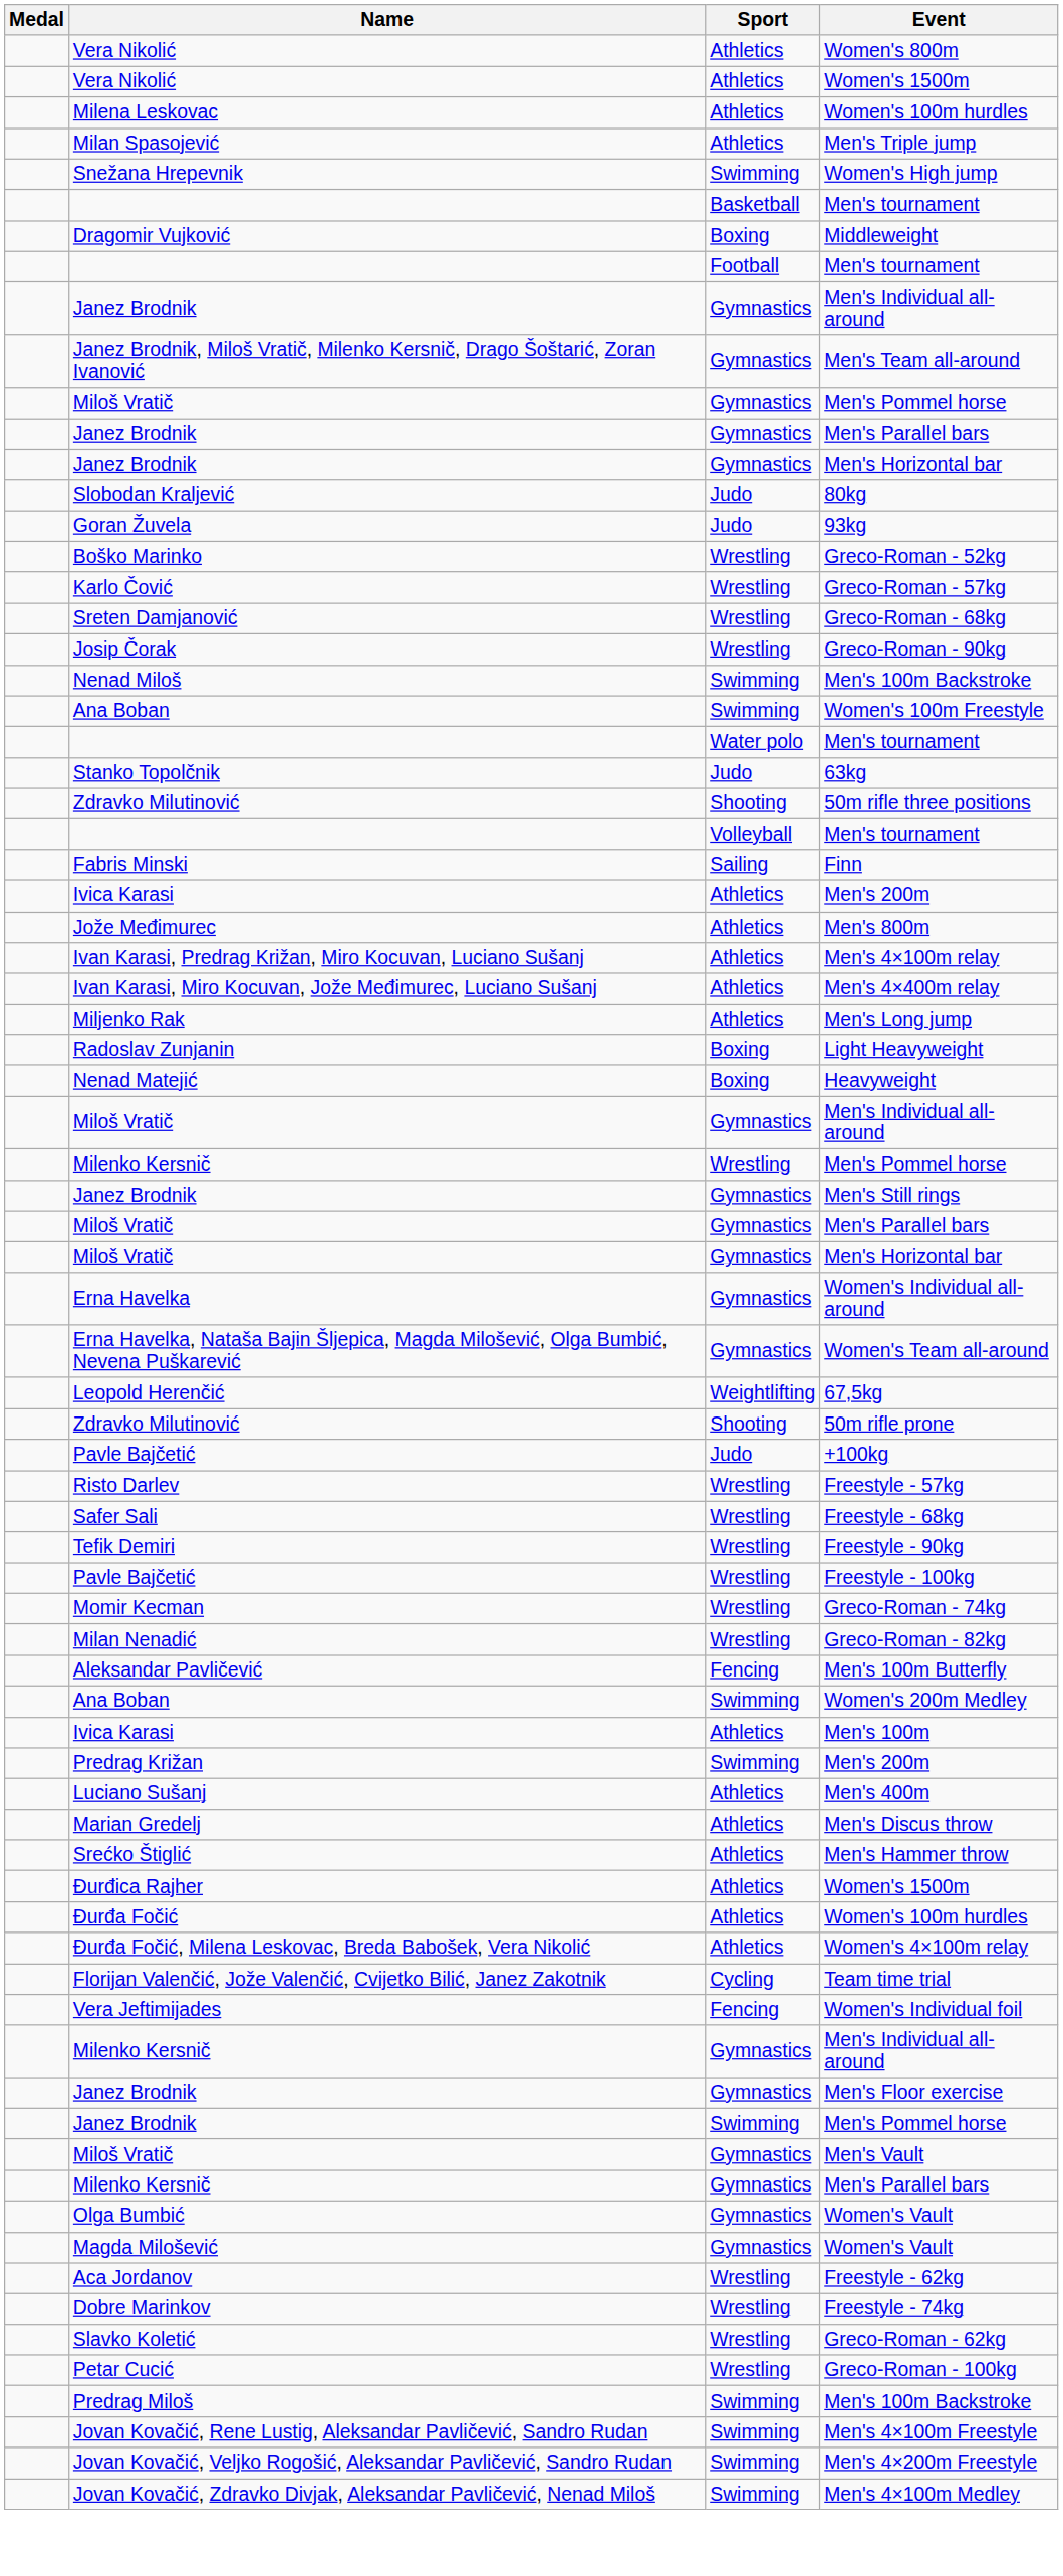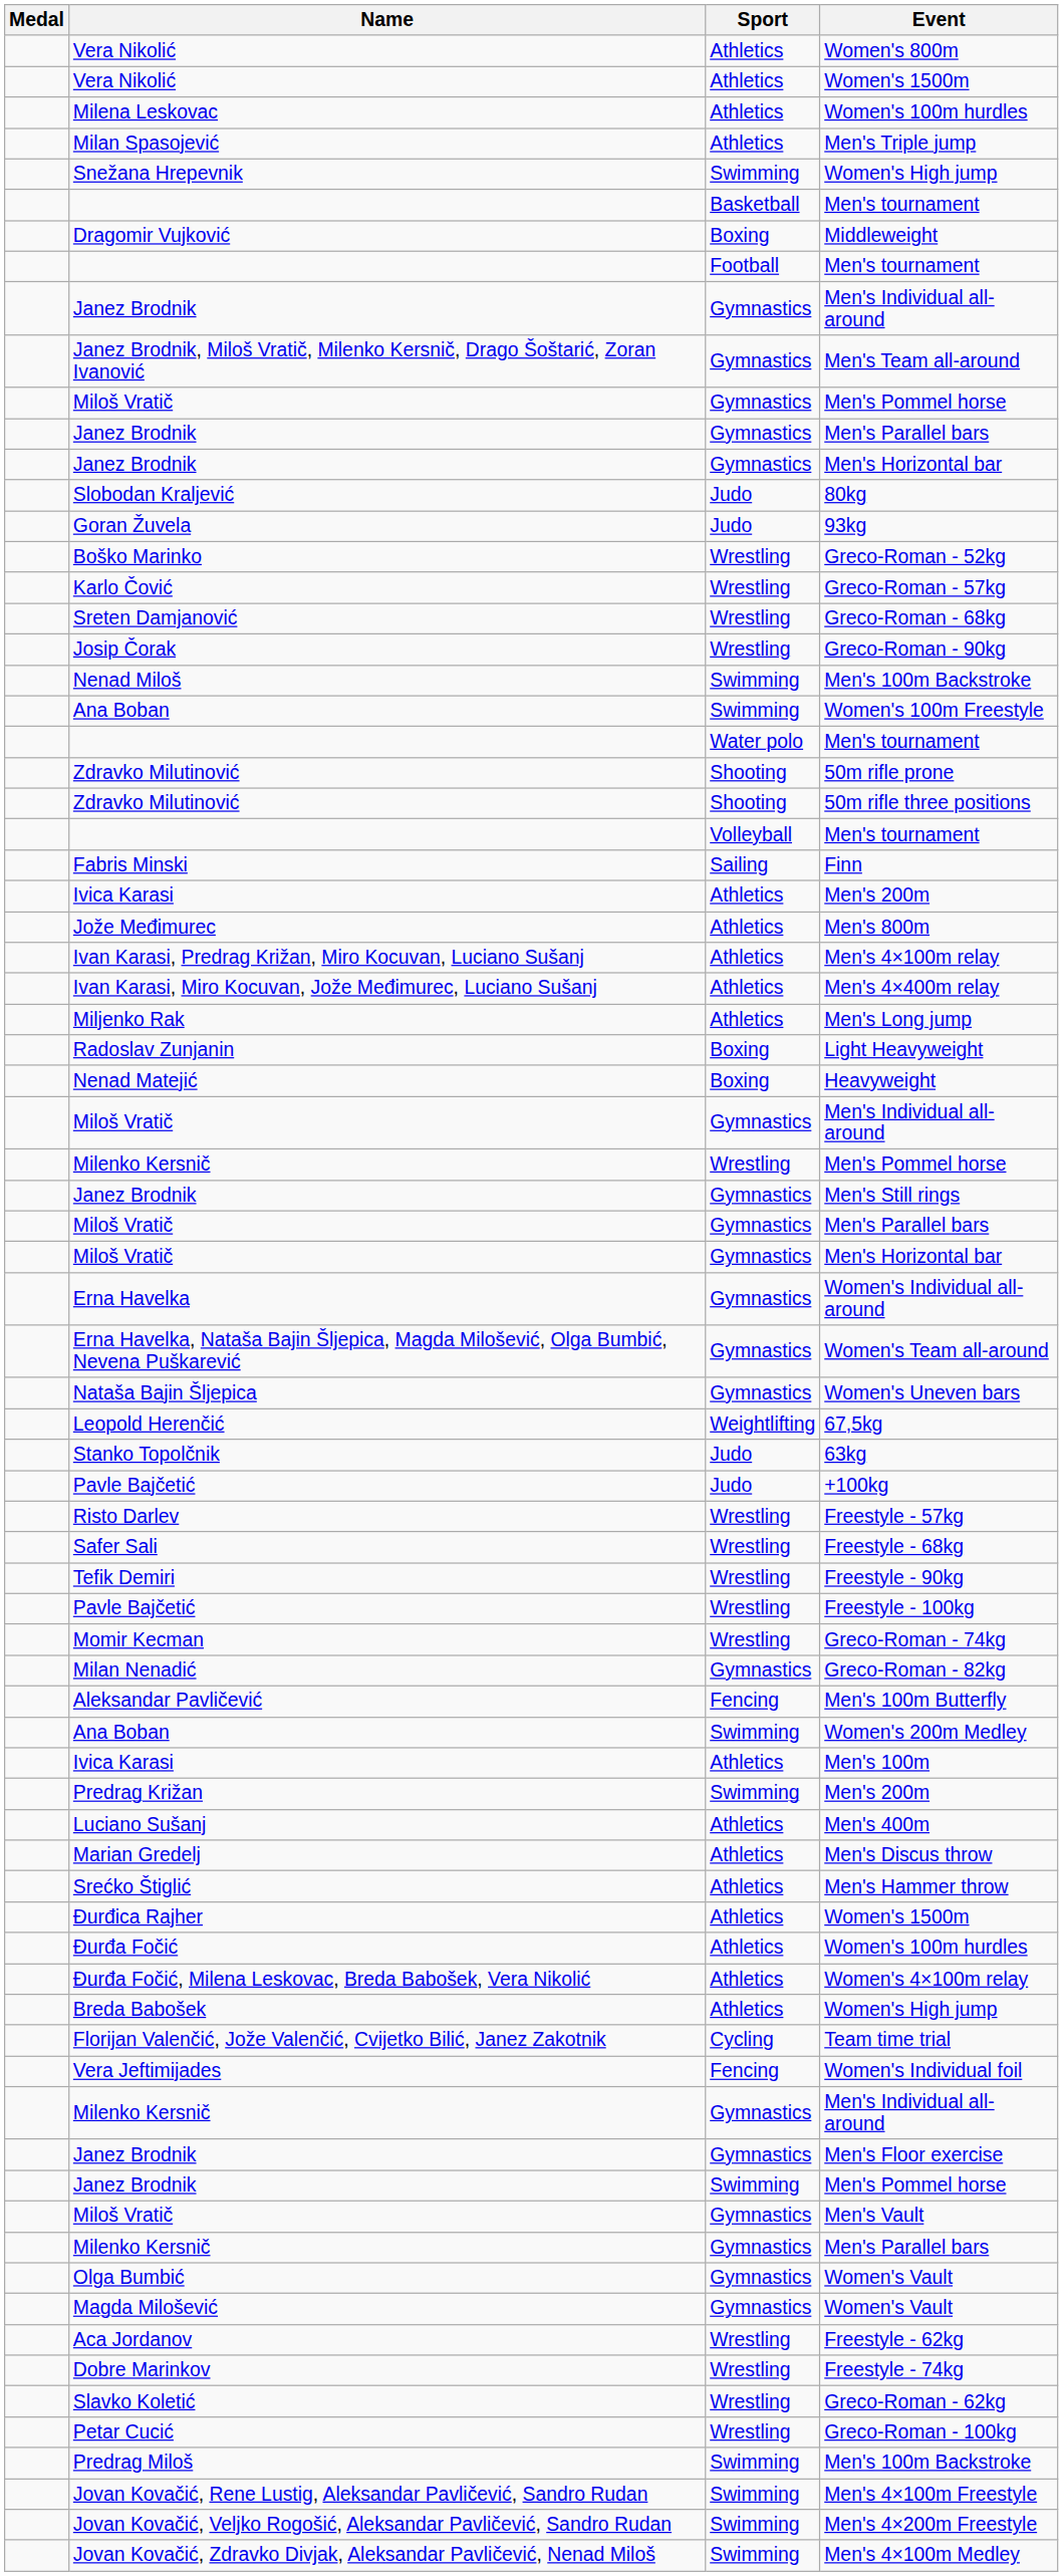rows swapped: 50m rifle prone <-> 63kg
+ row: Nataša Bajin Šljepica | Gymnastics | Women's Uneven bars
Greco-Roman - 82kg | Sport: Wrestling -> Gymnastics
+ row: Breda Babošek | Athletics | Women's High jump
